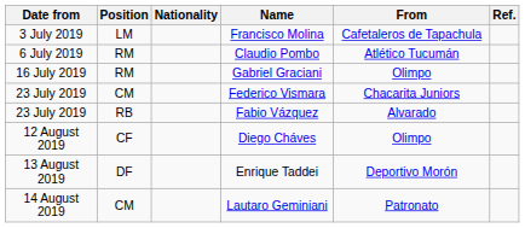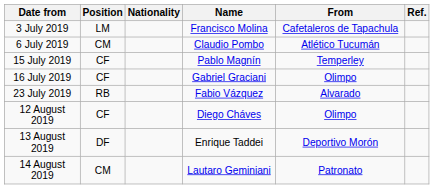Claudio Pombo | Position: RM -> CM
+ row: 15 July 2019 | CF | Pablo Magnín | Temperley
Gabriel Graciani | Position: RM -> CF
- row: 23 July 2019 | CM | Federico Vismara | Chacarita Juniors
